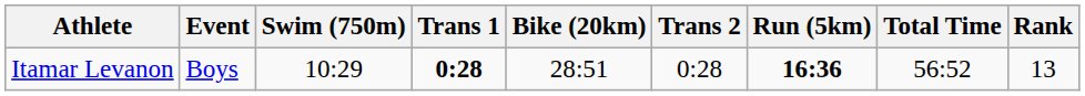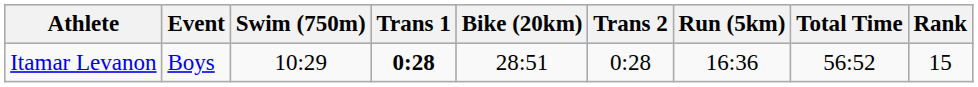Itamar Levanon | Run (5km): bold -> normal
Itamar Levanon | Rank: 13 -> 15
